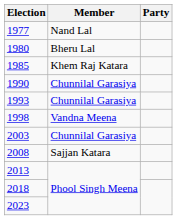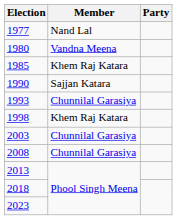1980 | Member: Bheru Lal -> Vandna Meena
1990 | Member: Chunnilal Garasiya -> Sajjan Katara
1998 | Member: Vandna Meena -> Khem Raj Katara
2008 | Member: Sajjan Katara -> Chunnilal Garasiya
